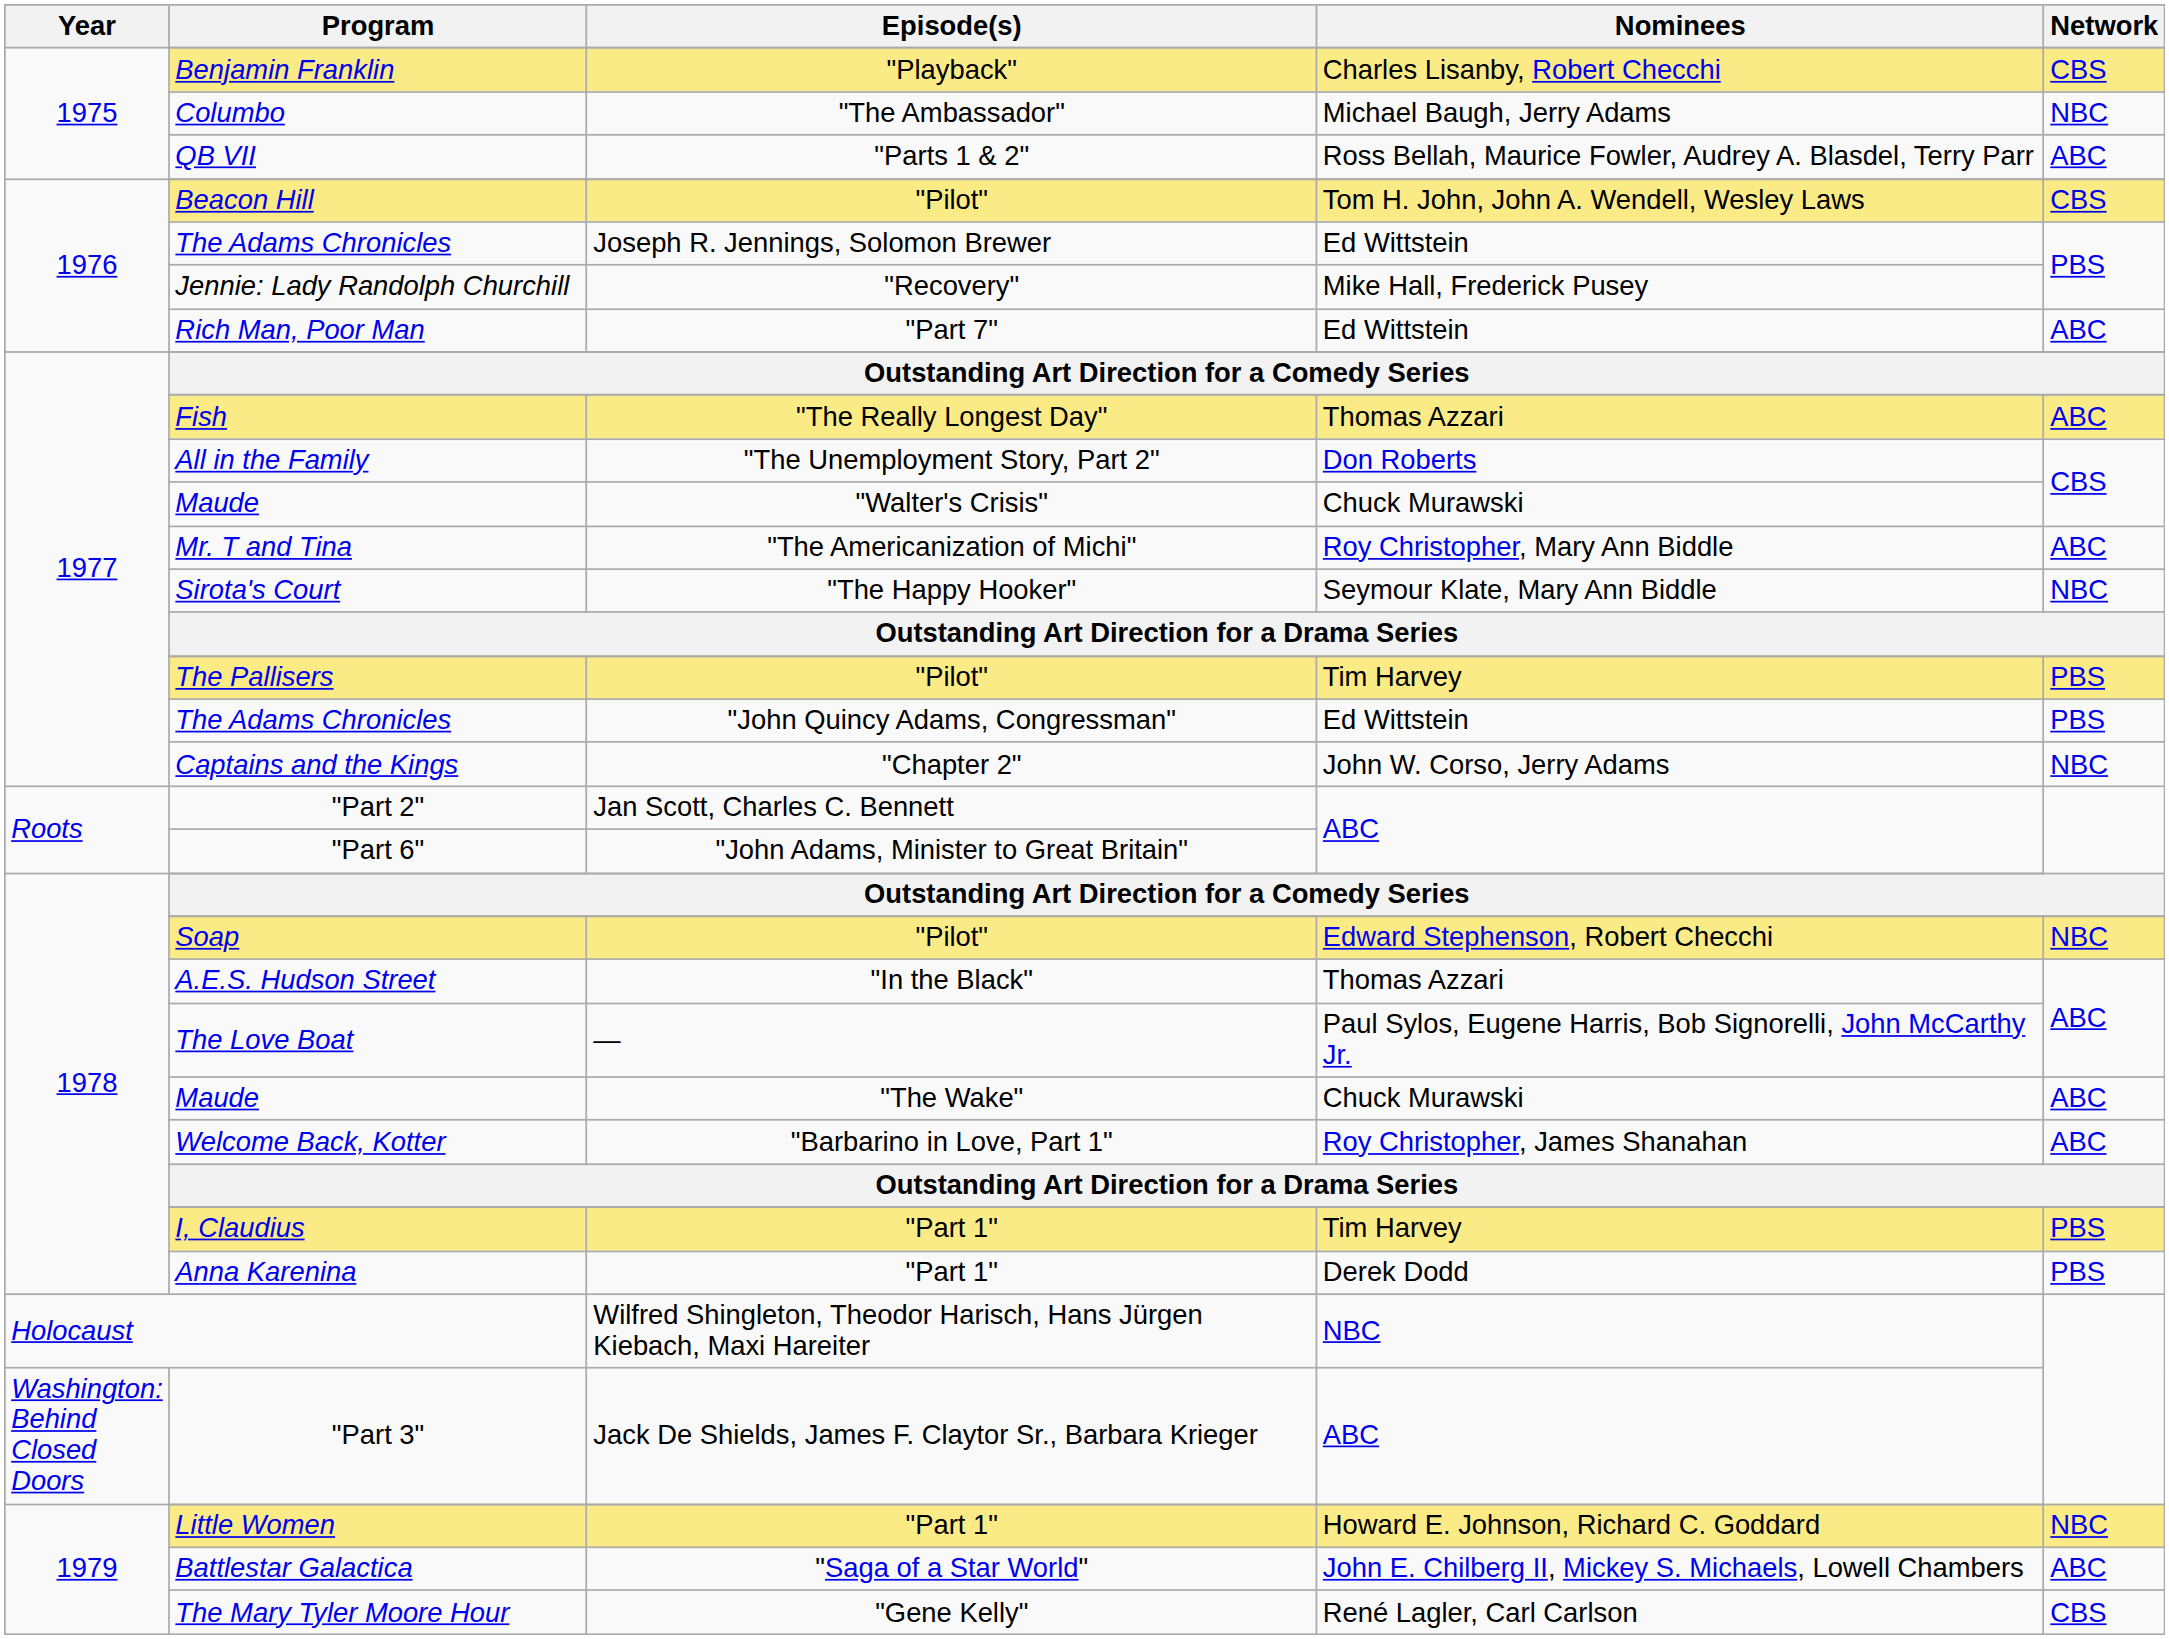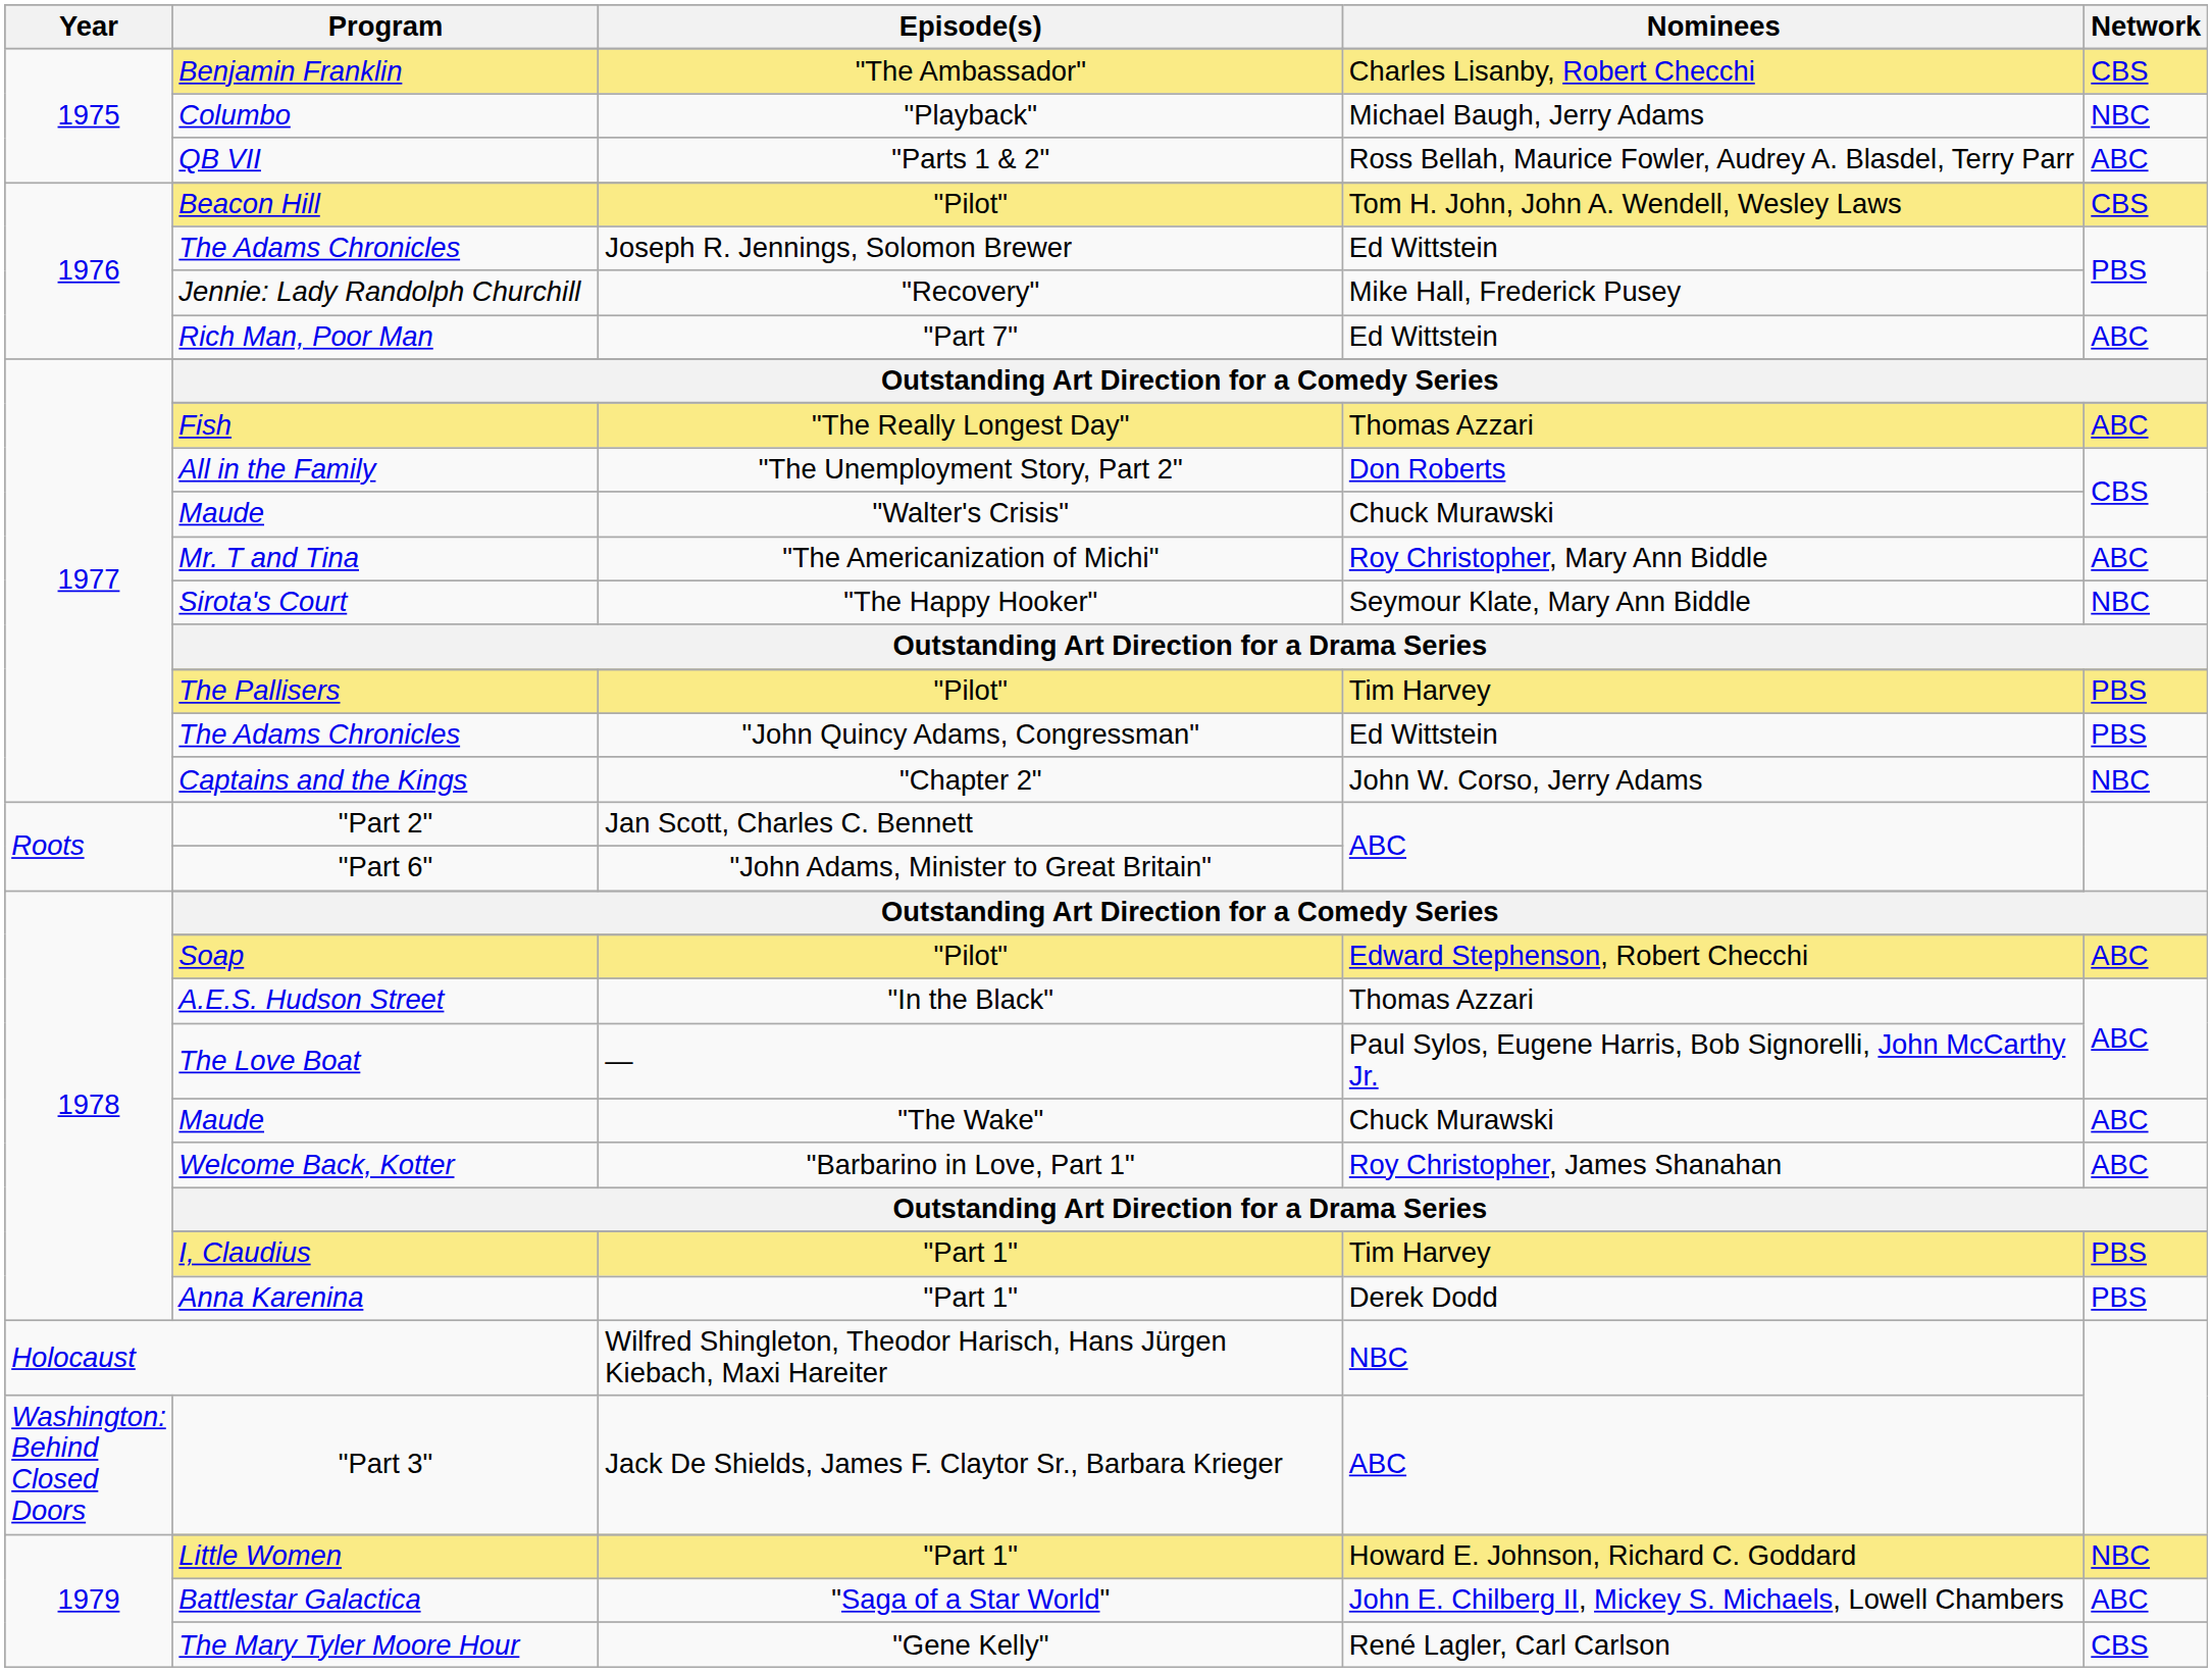Benjamin Franklin | Episode(s): "Playback" -> "The Ambassador"
Columbo | Episode(s): "The Ambassador" -> "Playback"
Soap | Network: NBC -> ABC
